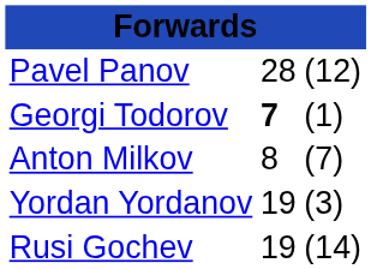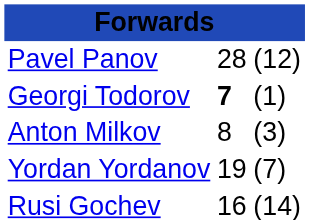Anton Milkov | column 3: (7) -> (3)
Yordan Yordanov | column 3: (3) -> (7)
Rusi Gochev | column 2: 19 -> 16
